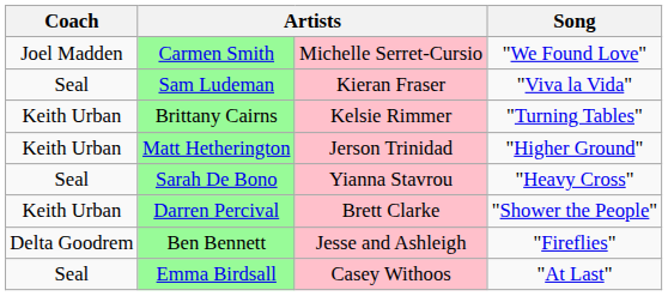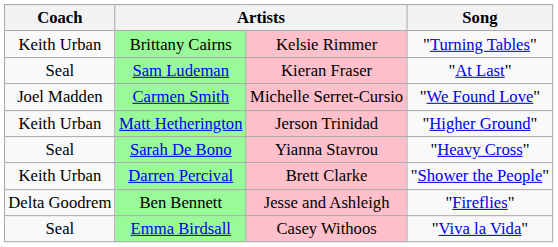rows swapped: Carmen Smith <-> Brittany Cairns
Sam Ludeman | Song: "Viva la Vida" -> "At Last"
Emma Birdsall | Song: "At Last" -> "Viva la Vida"
